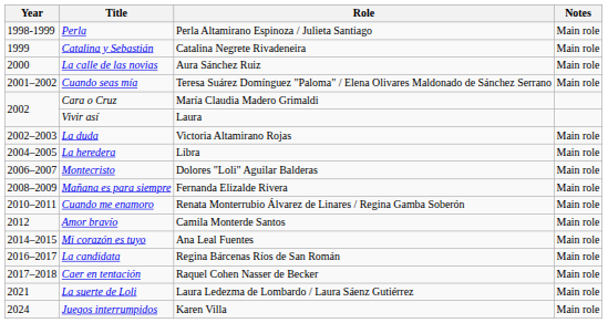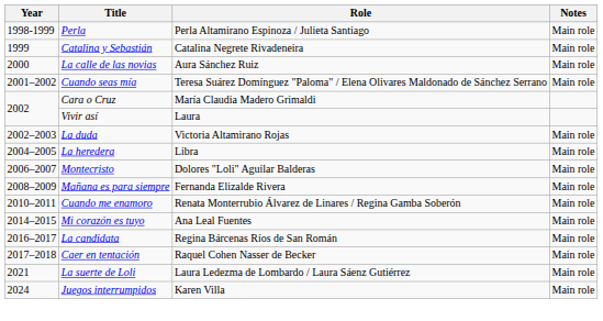- row: 2012 | Amor bravío | Camila Monterde Santos | Main role
